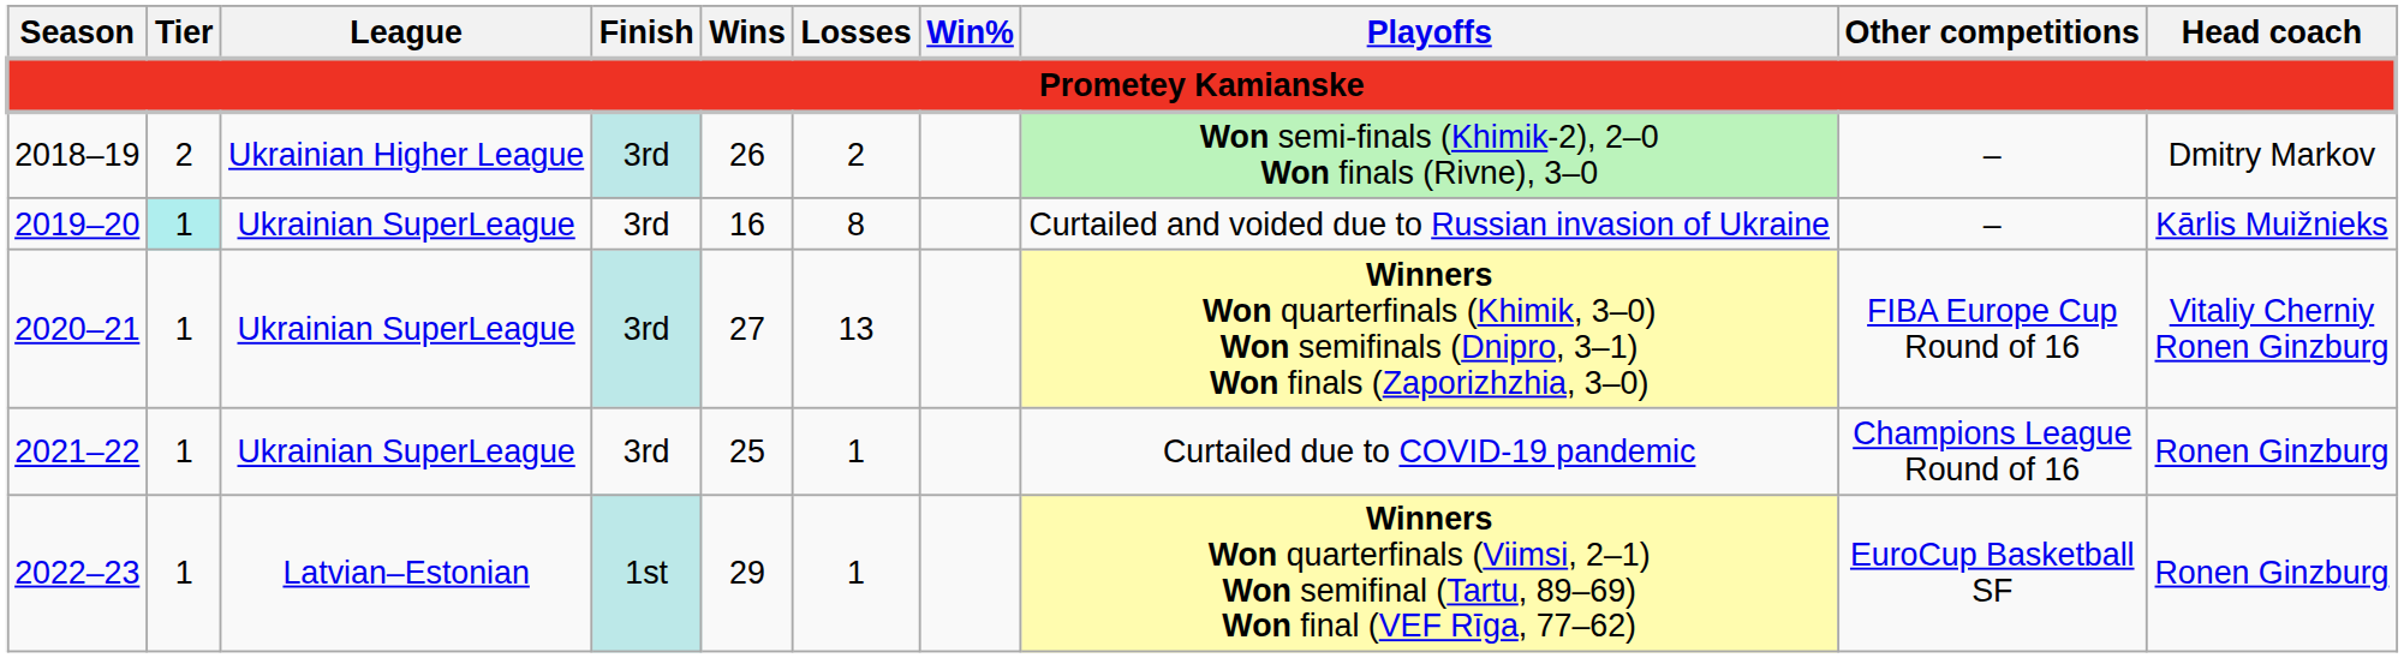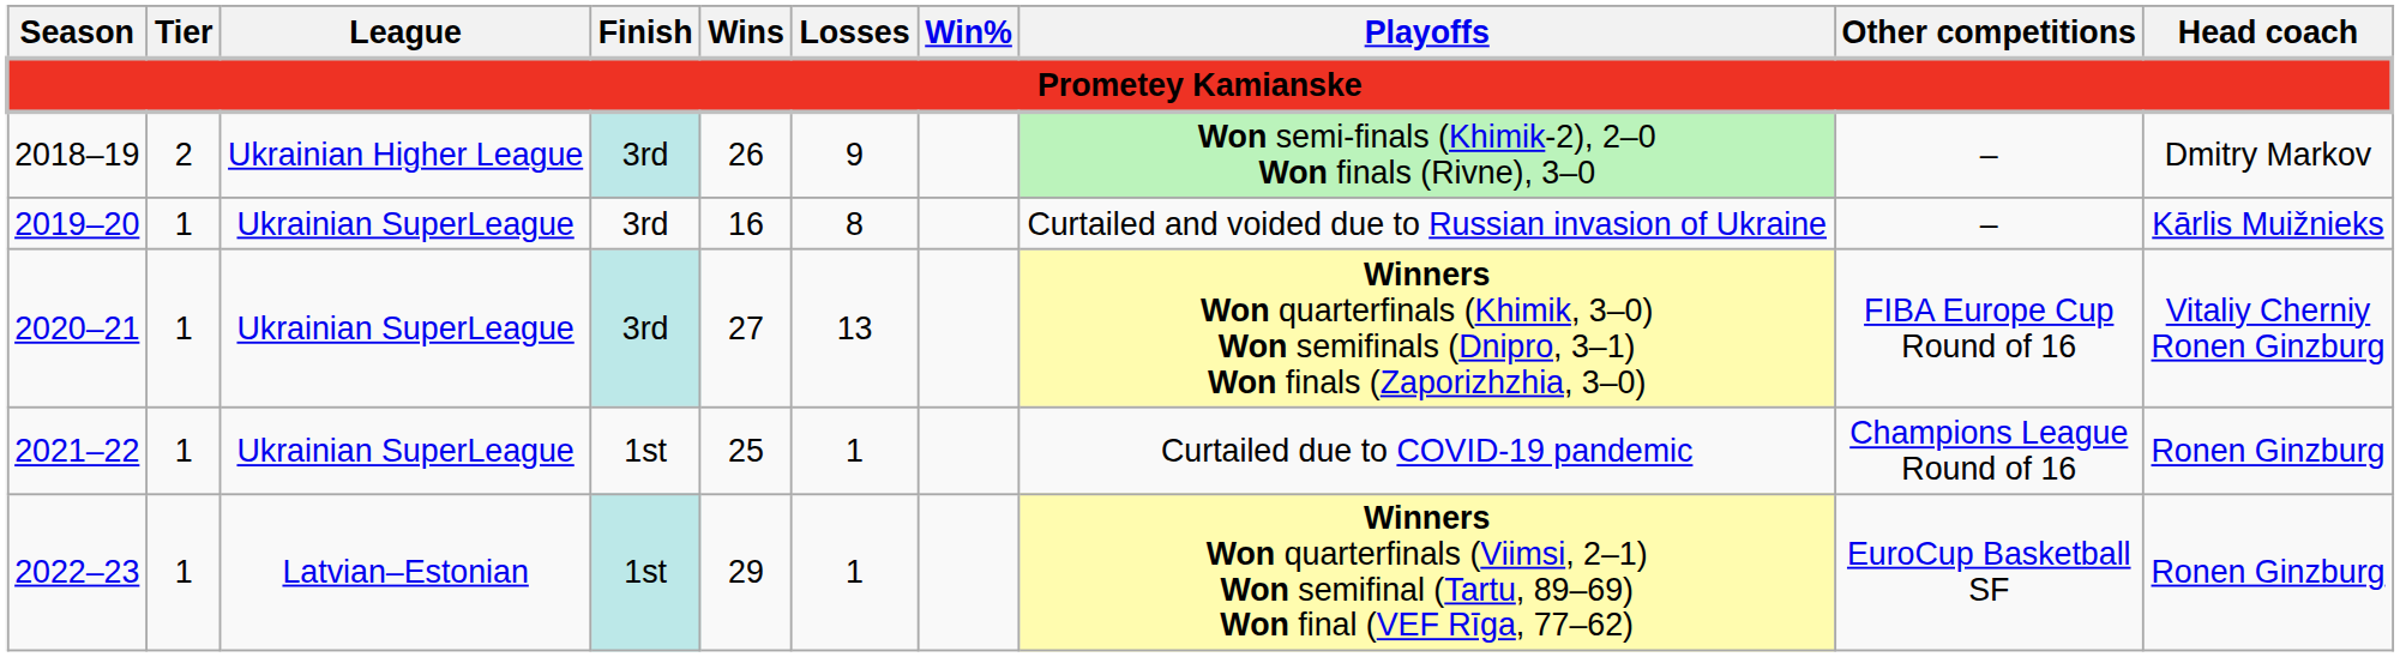2018–19 | Losses: 2 -> 9
2019–20 | Tier: paleturquoise background -> no background
2021–22 | Finish: 3rd -> 1st
